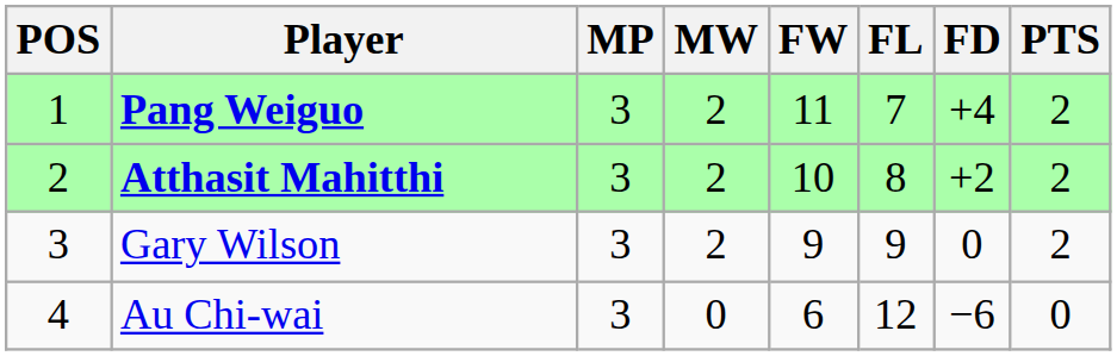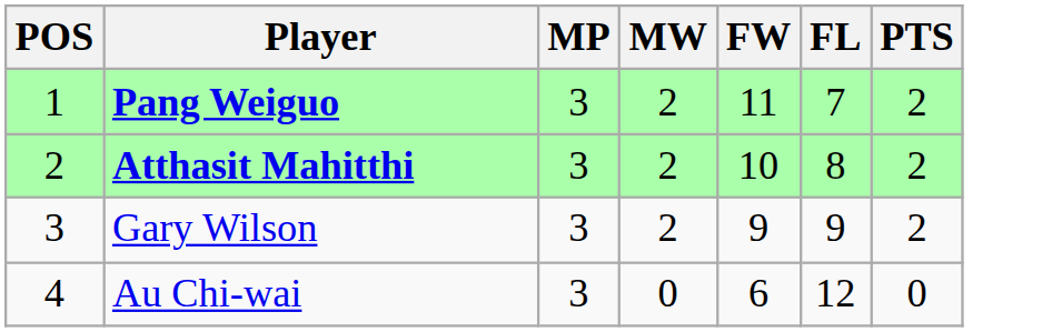- column: FD | +4 | +2 | 0 | −6
